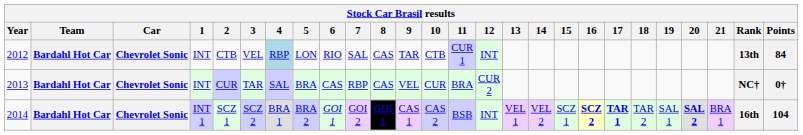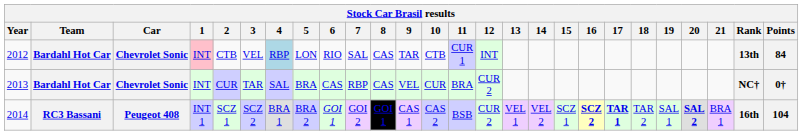2012 | 1: no background -> pink background
2014 | Team: Bardahl Hot Car -> RC3 Bassani
2014 | Car: Chevrolet Sonic -> Peugeot 408
2014 | 12: INT -> CUR 2
